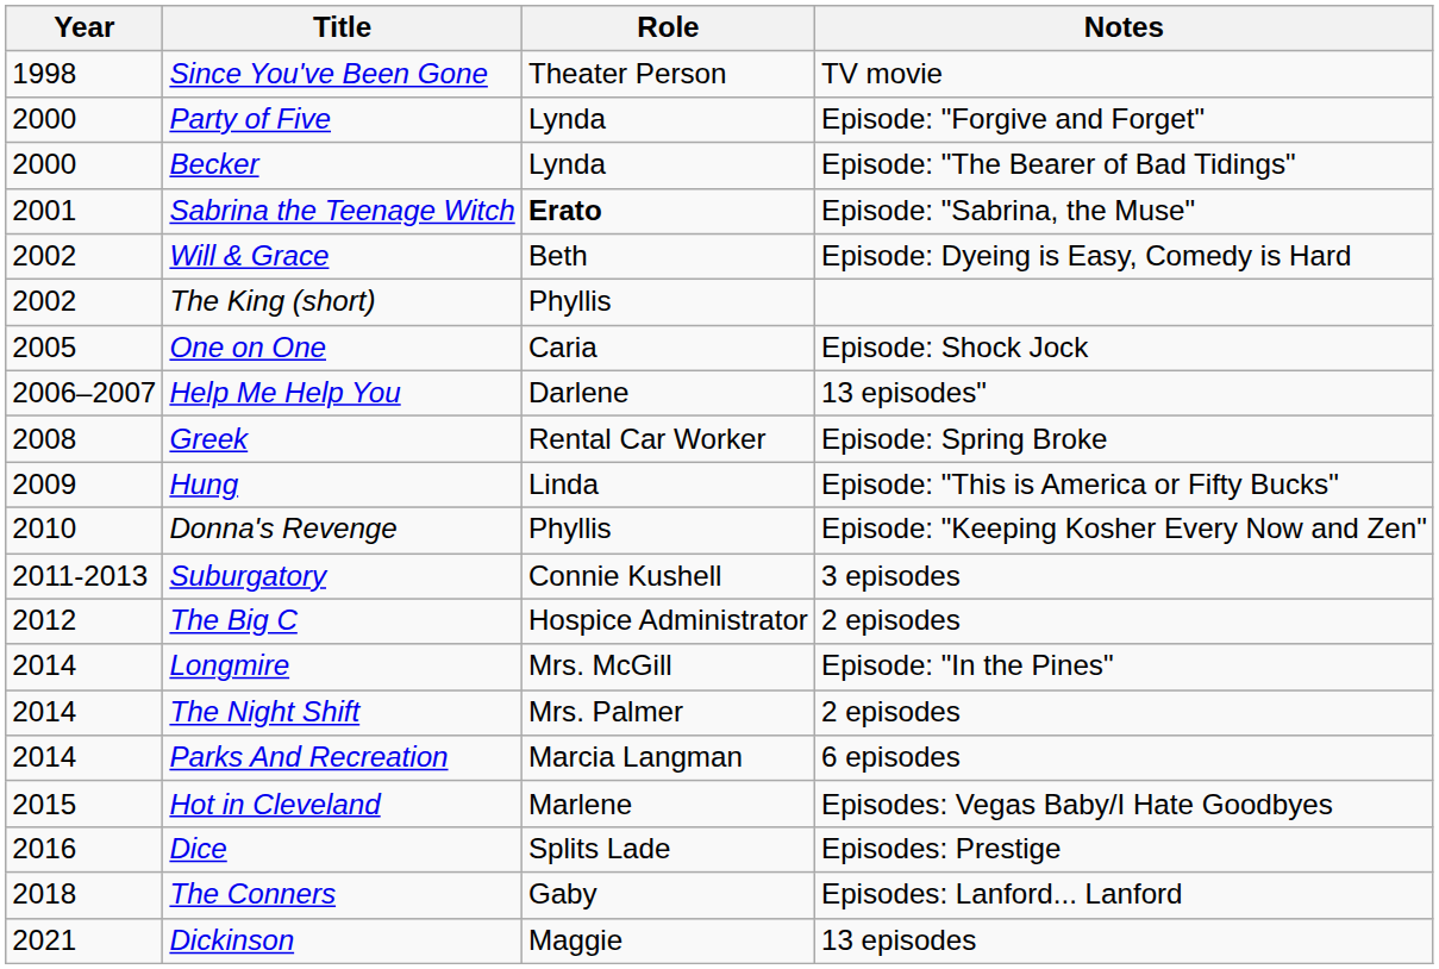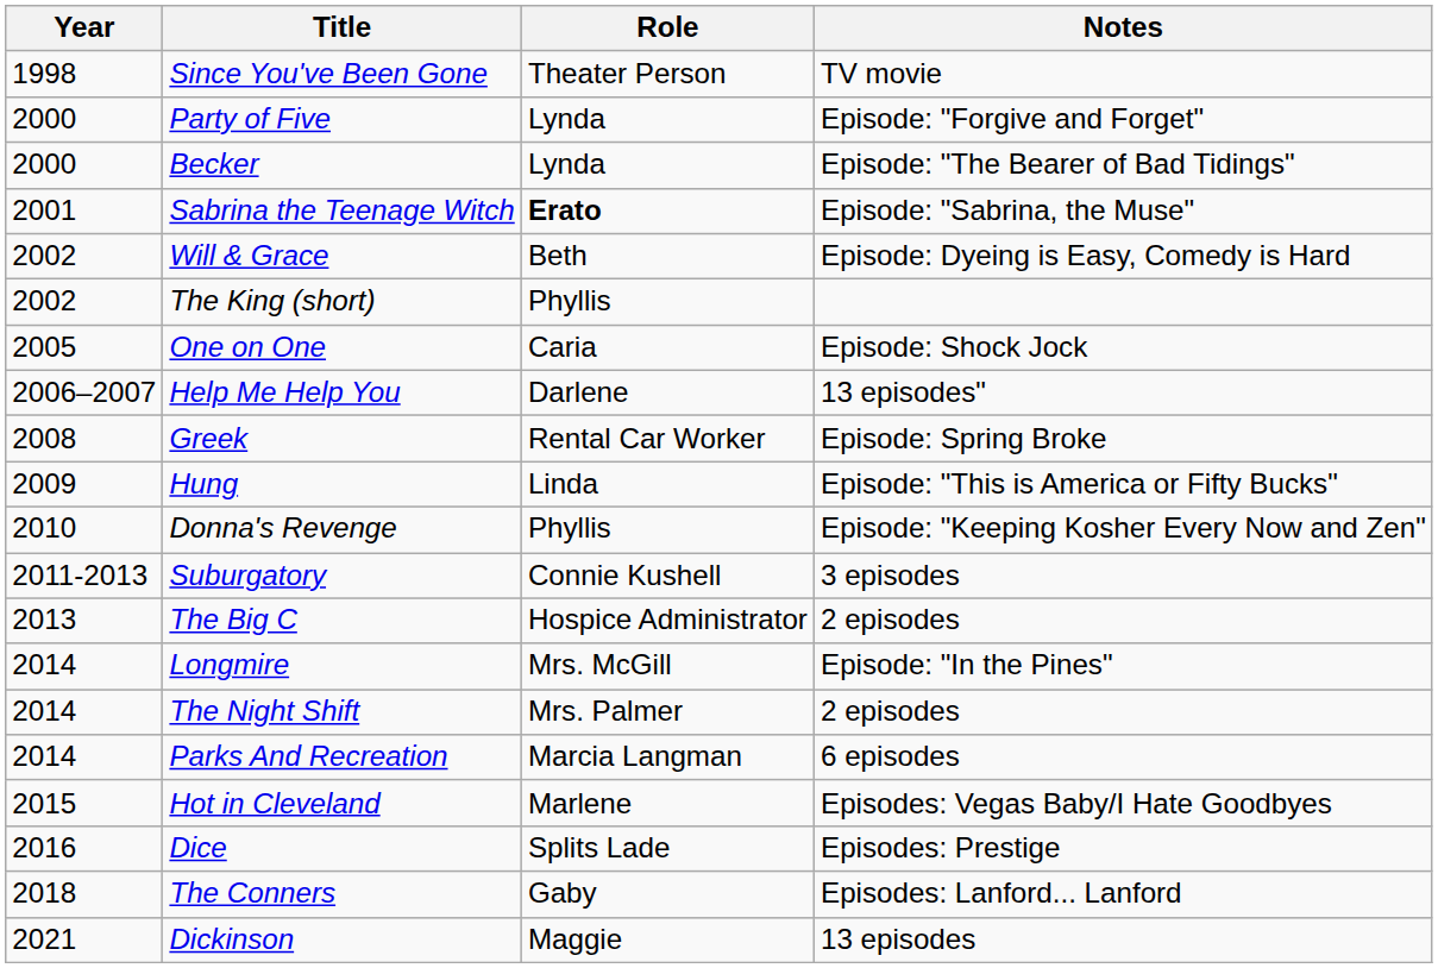The Big C | Year: 2012 -> 2013
